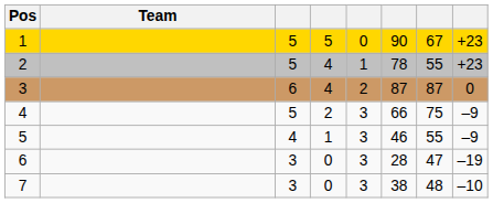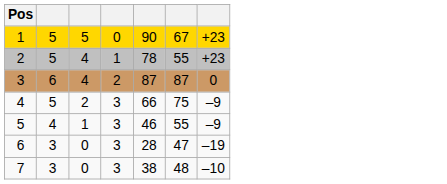- column: Team
